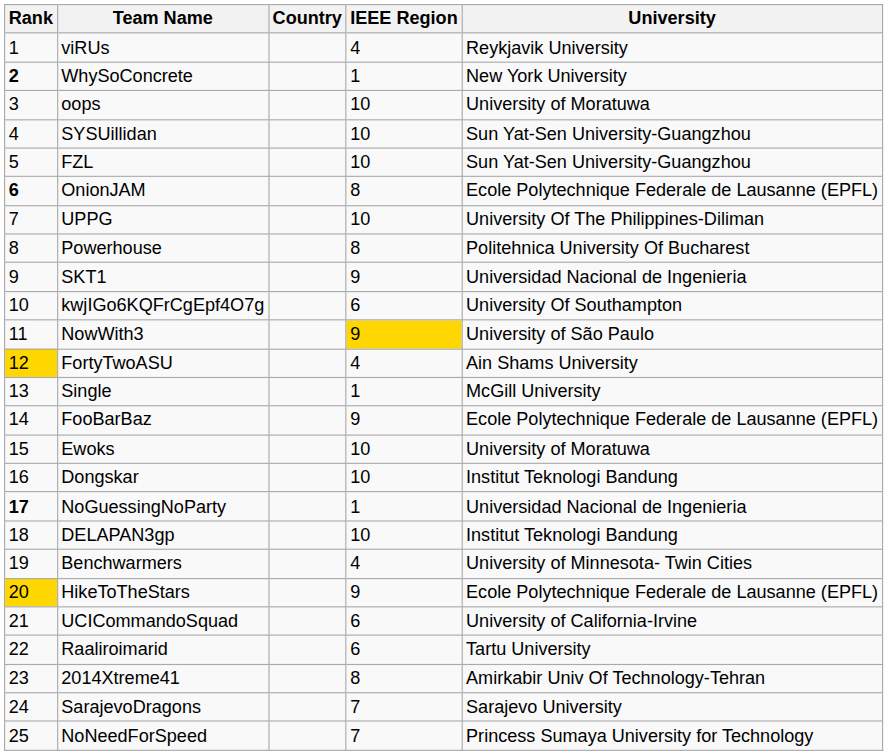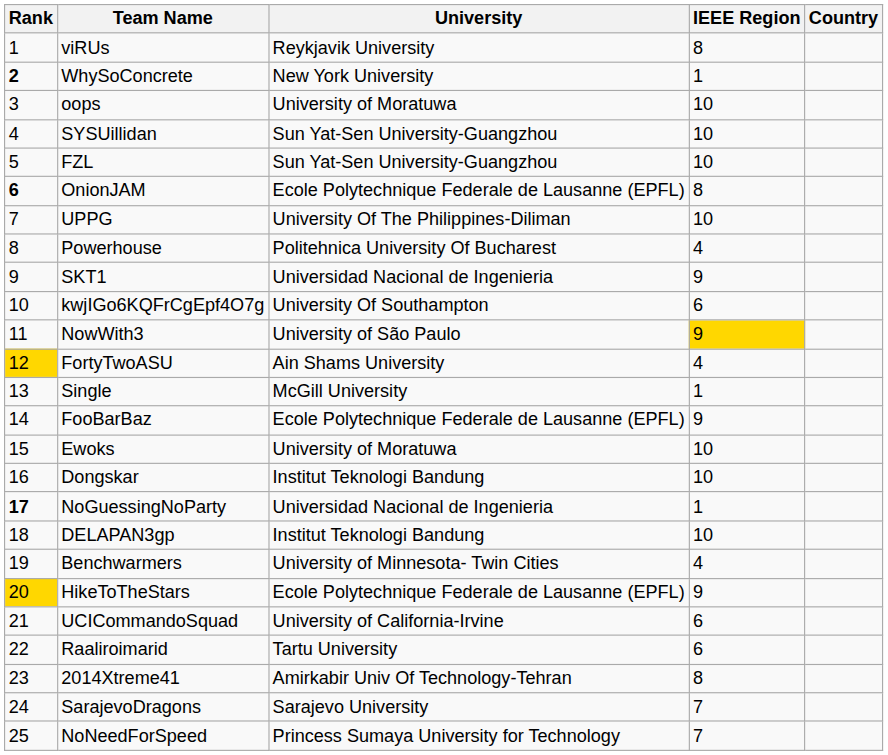columns swapped: University <-> Country
viRUs | IEEE Region: 4 -> 8
Powerhouse | IEEE Region: 8 -> 4
